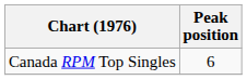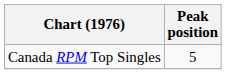Canada RPM Top Singles | Peak position: 6 -> 5
